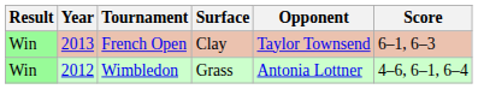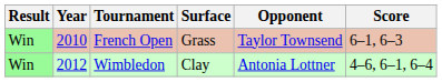French Open | Year: 2013 -> 2010
French Open | Surface: Clay -> Grass
Wimbledon | Surface: Grass -> Clay
